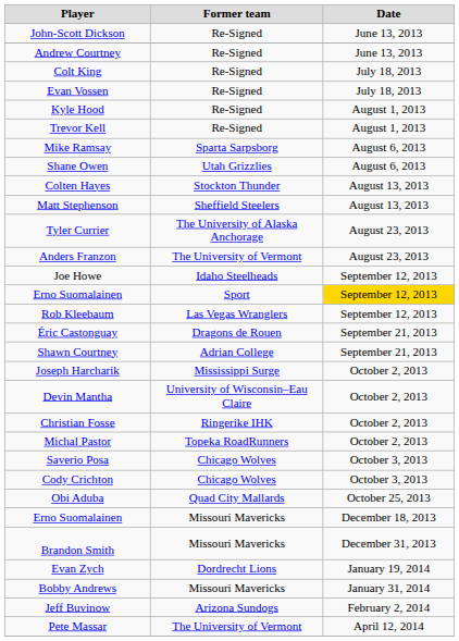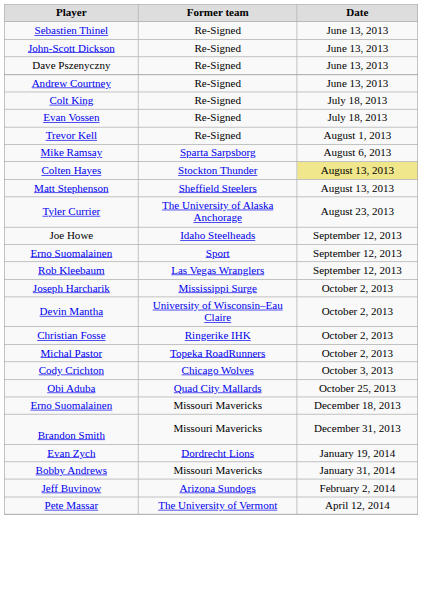+ row: Sebastien Thinel | Re-Signed | June 13, 2013
+ row: Dave Pszenyczny | Re-Signed | June 13, 2013
- row: Kyle Hood | Re-Signed | August 1, 2013
- row: Shane Owen | Utah Grizzlies | August 6, 2013
Colten Hayes | Date: no background -> khaki background
- row: Anders Franzon | The University of Vermont | August 23, 2013
Erno Suomalainen / Sport | Date: gold background -> no background
- row: Éric Castonguay | Dragons de Rouen | September 21, 2013
- row: Shawn Courtney | Adrian College | September 21, 2013
- row: Saverio Posa | Chicago Wolves | October 3, 2013
